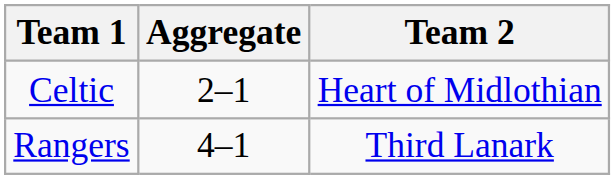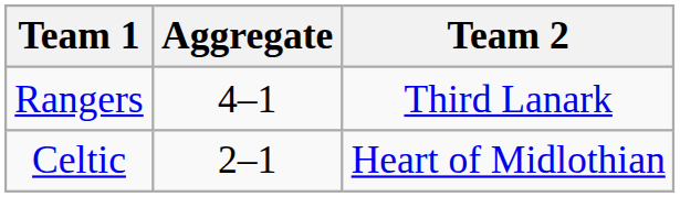rows swapped: Rangers <-> Celtic
